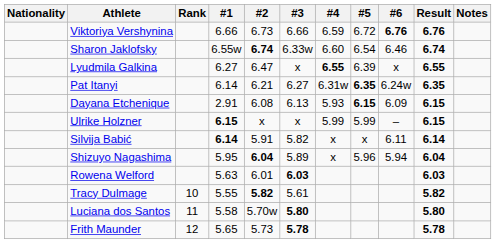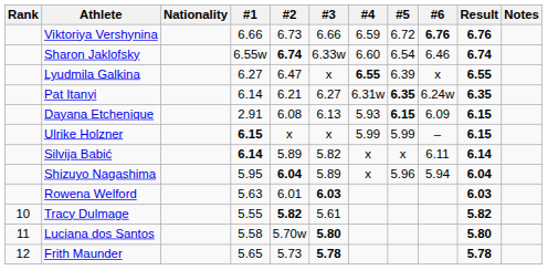columns swapped: Rank <-> Nationality
Silvija Babić | #2: 5.91 -> 5.89
